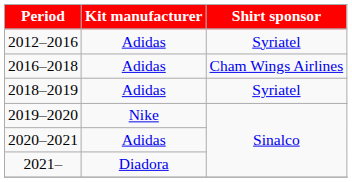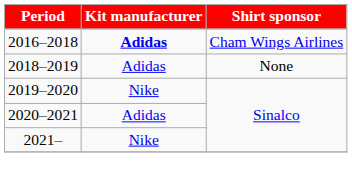- row: 2012–2016 | Adidas | Syriatel
2016–2018 | Kit manufacturer: normal -> bold
2018–2019 | Shirt sponsor: Syriatel -> None
2021– | Kit manufacturer: Diadora -> Nike
